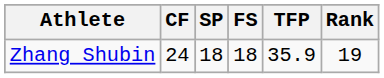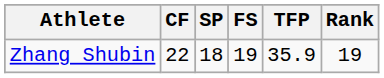Zhang Shubin | CF: 24 -> 22
Zhang Shubin | FS: 18 -> 19
